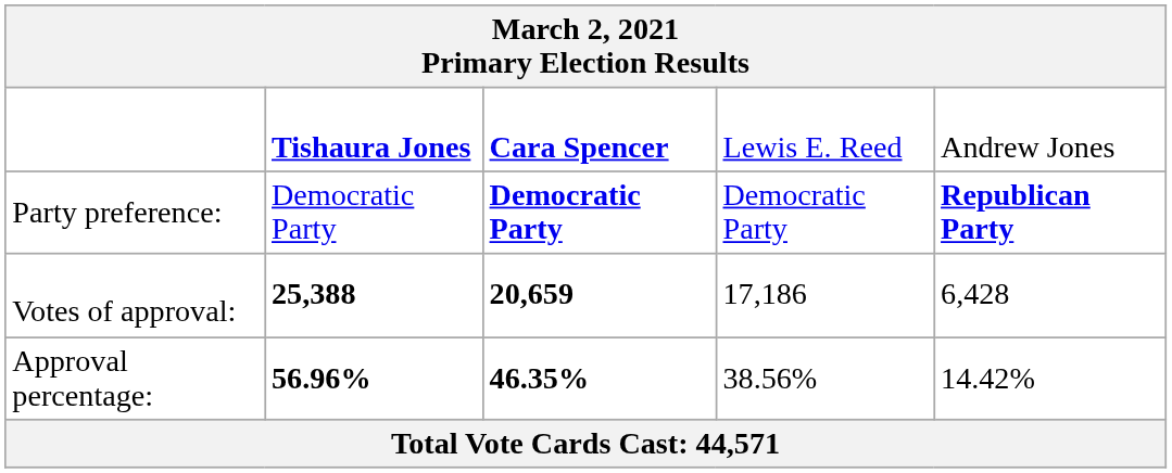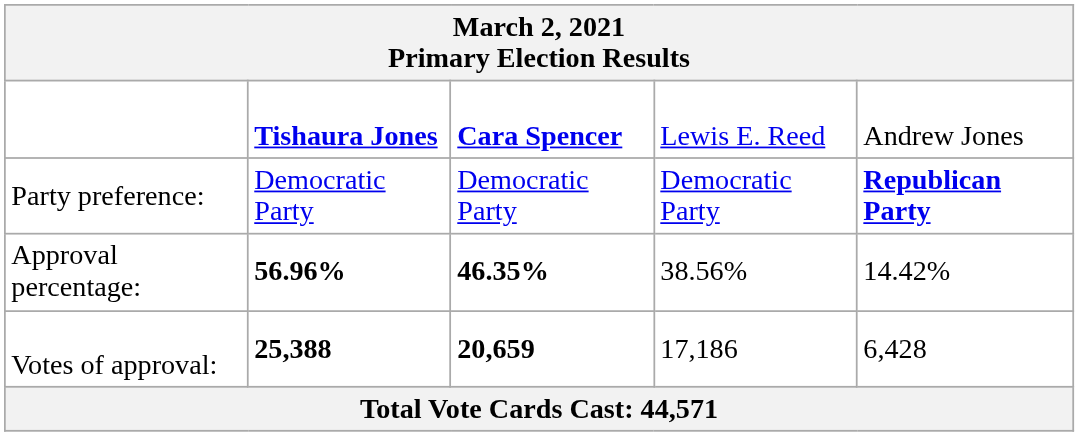Party preference: | column 3: bold -> normal
rows swapped: Votes of approval: <-> Approval percentage:
